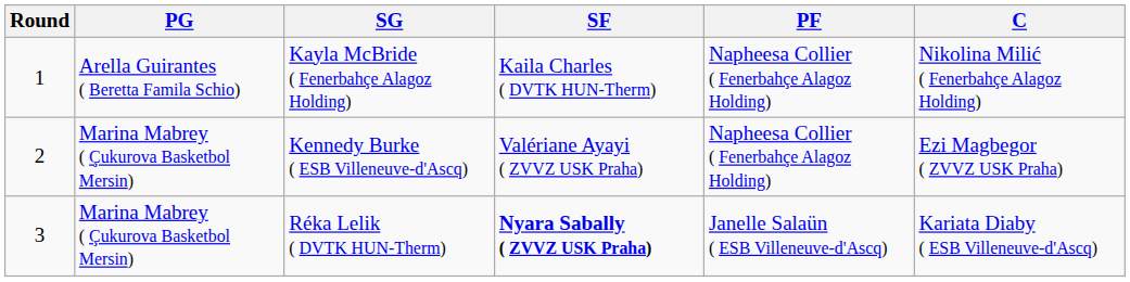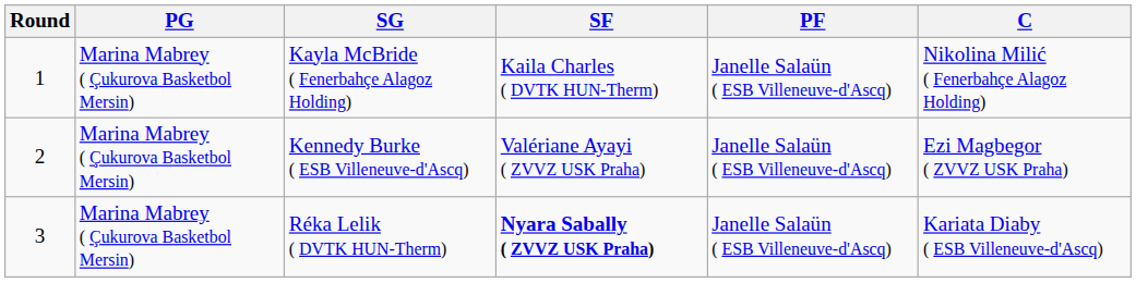Kayla McBride ( Fenerbahçe Alagoz Holding) | PG: Arella Guirantes ( Beretta Famila Schio) -> Marina Mabrey ( Çukurova Basketbol Mersin)
Kayla McBride ( Fenerbahçe Alagoz Holding) | PF: Napheesa Collier ( Fenerbahçe Alagoz Holding) -> Janelle Salaün ( ESB Villeneuve-d'Ascq)
Kennedy Burke ( ESB Villeneuve-d'Ascq) | PF: Napheesa Collier ( Fenerbahçe Alagoz Holding) -> Janelle Salaün ( ESB Villeneuve-d'Ascq)
